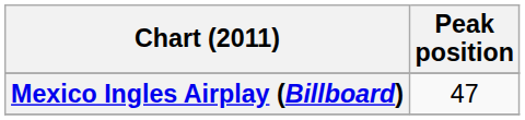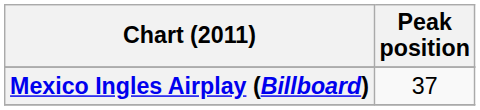Mexico Ingles Airplay (Billboard) | Peak position: 47 -> 37
